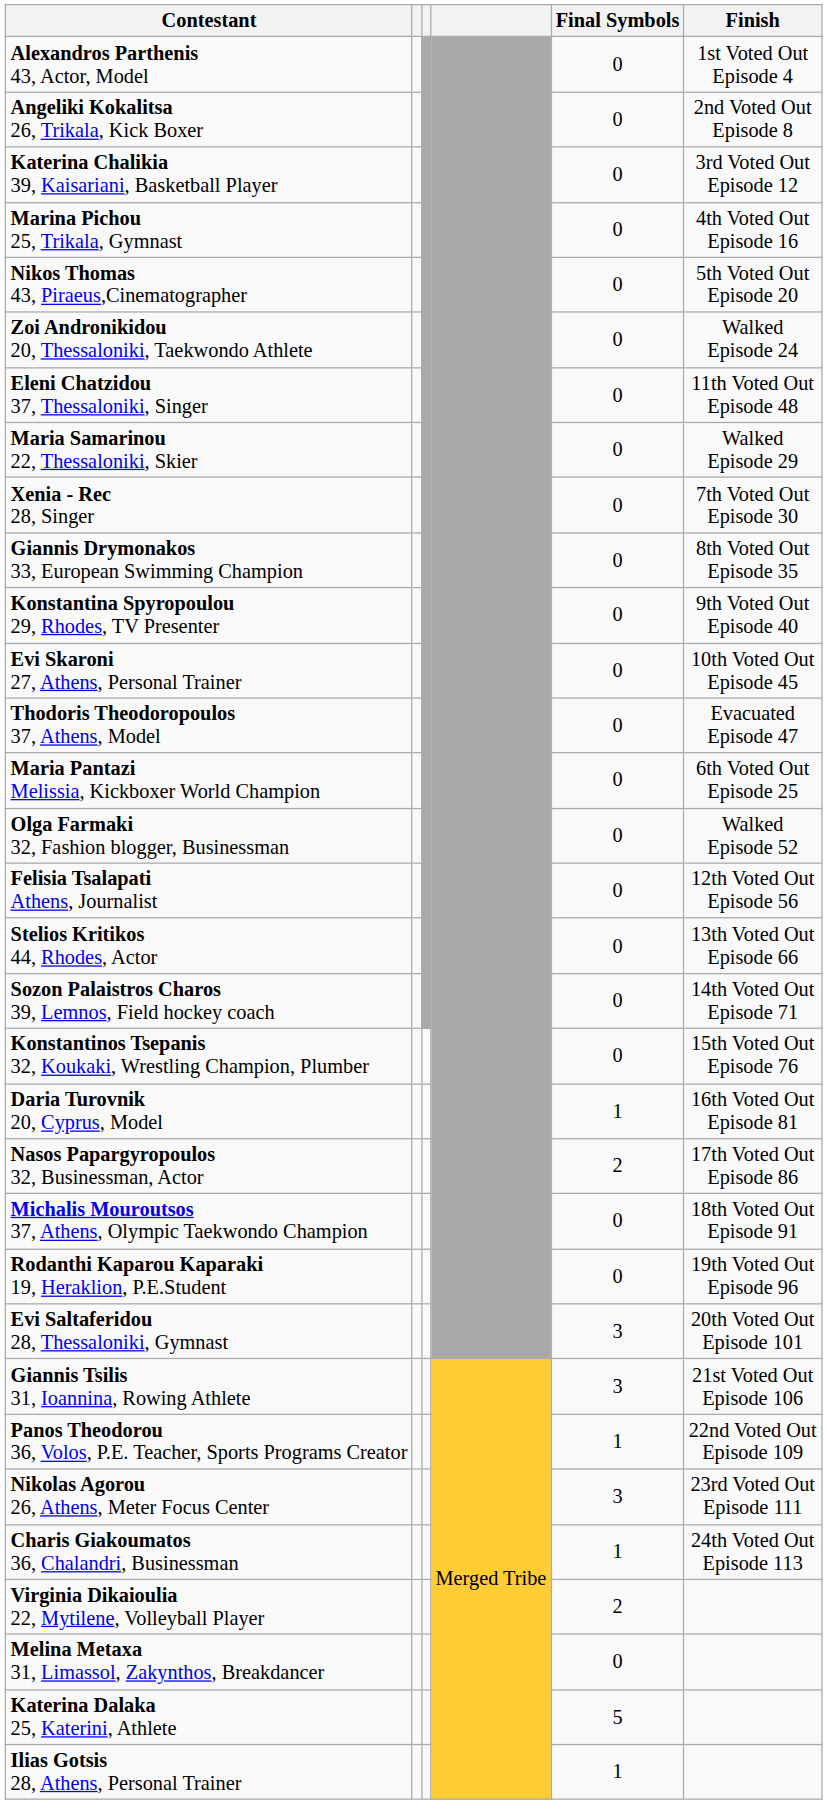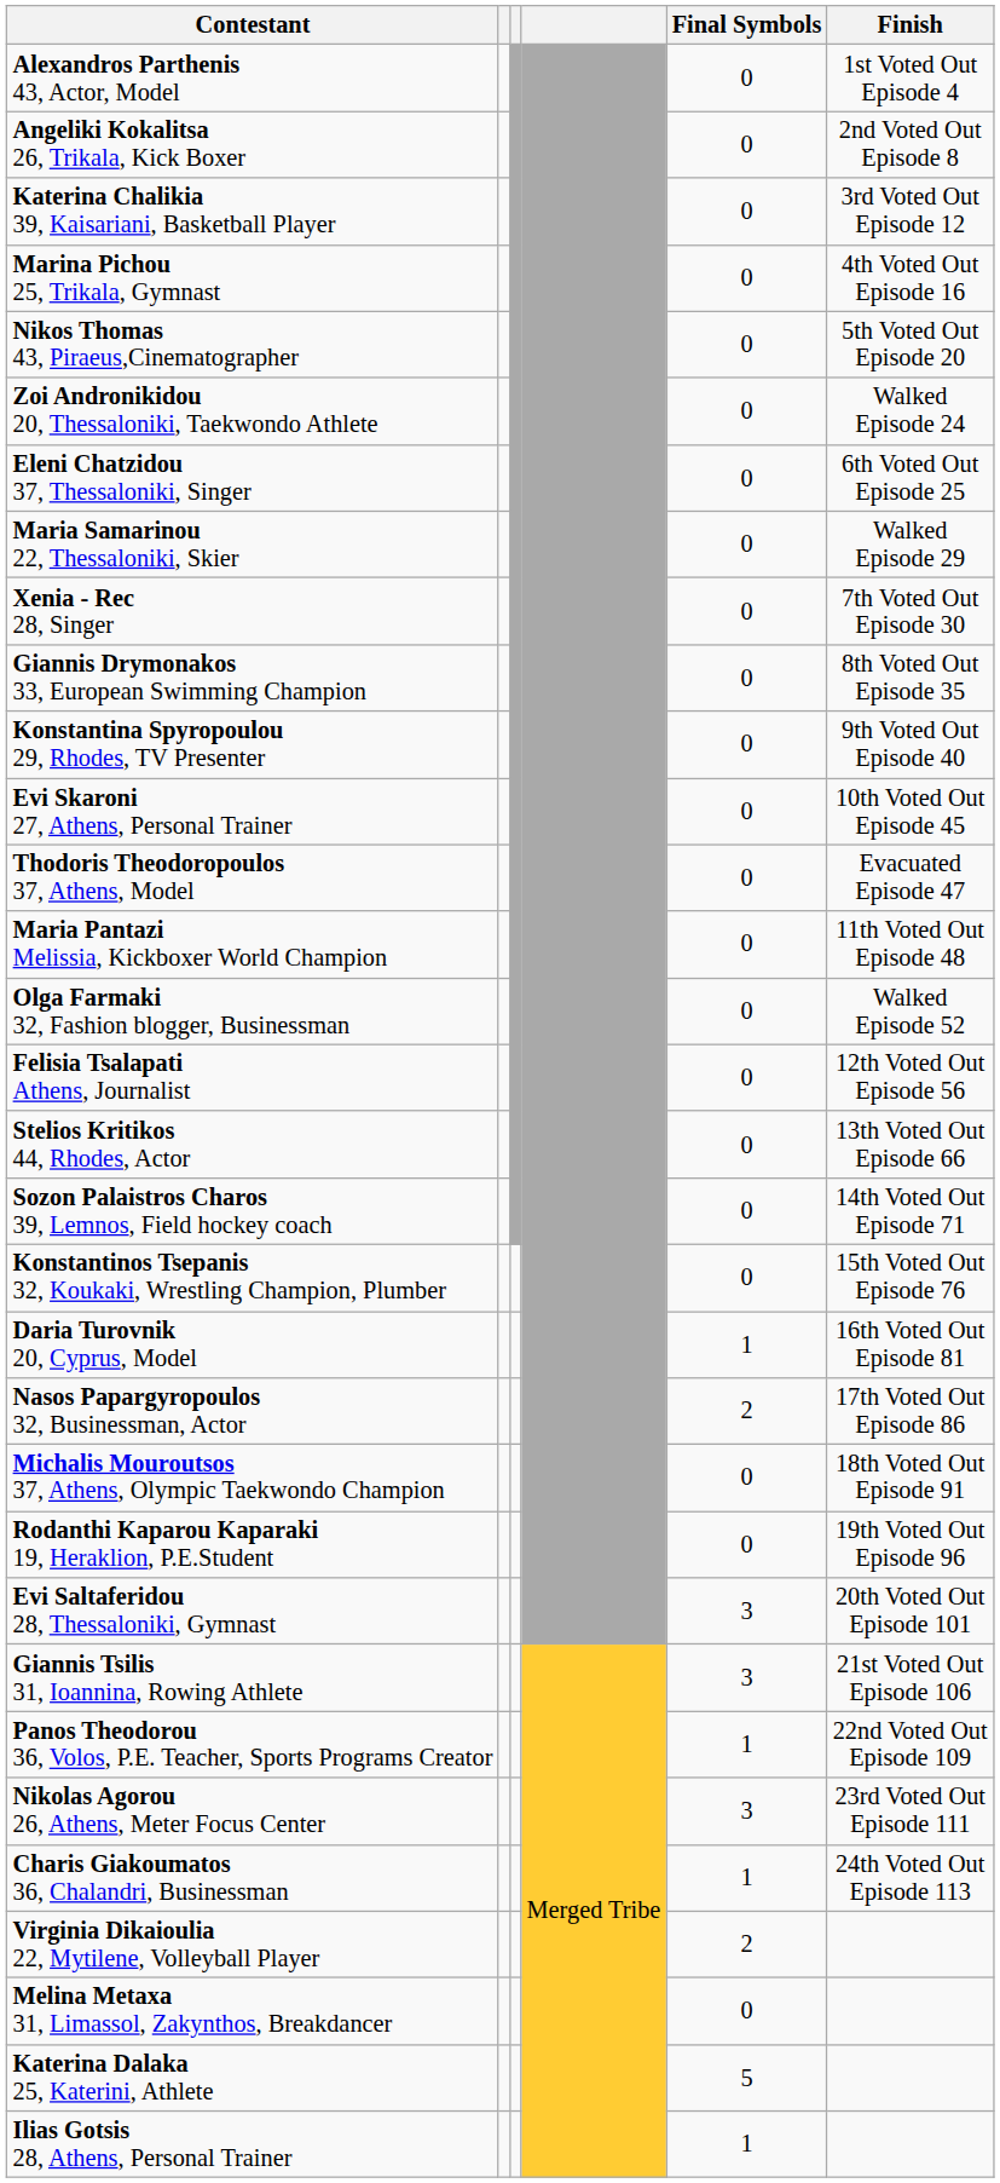Eleni Chatzidou 37, Thessaloniki, Singer | Finish: 11th Voted Out Episode 48 -> 6th Voted Out Episode 25
Maria Pantazi Melissia, Kickboxer World Champion | Finish: 6th Voted Out Episode 25 -> 11th Voted Out Episode 48
